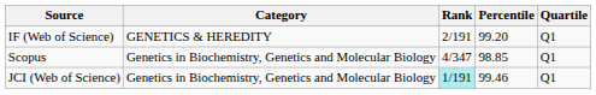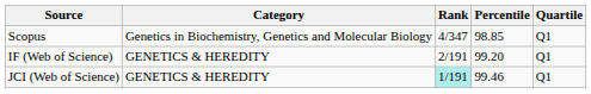rows swapped: Scopus <-> IF (Web of Science)
JCI (Web of Science) | Category: Genetics in Biochemistry, Genetics and Molecular Biology -> GENETICS & HEREDITY
